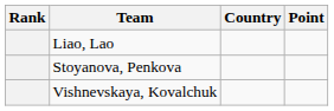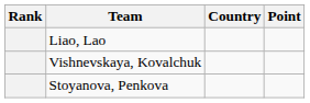rows swapped: Vishnevskaya, Kovalchuk <-> Stoyanova, Penkova
